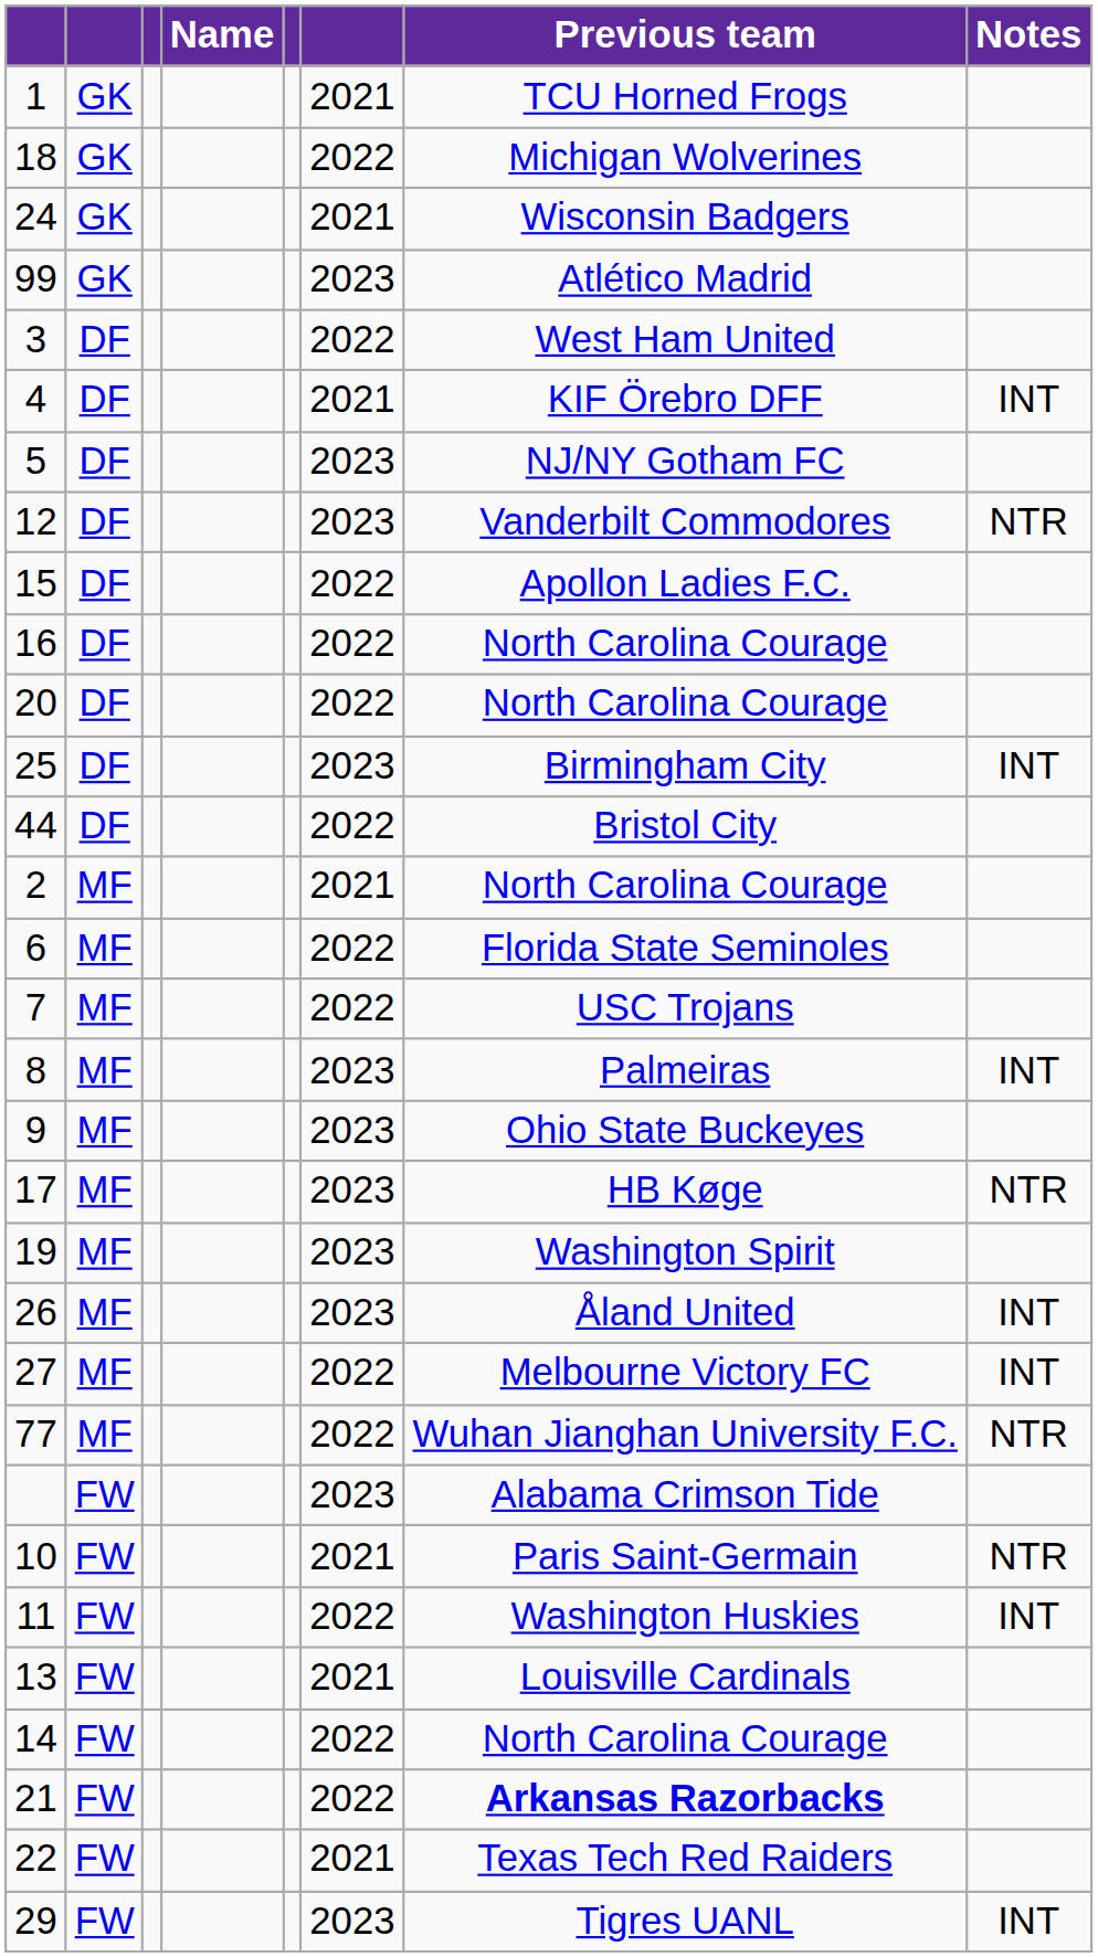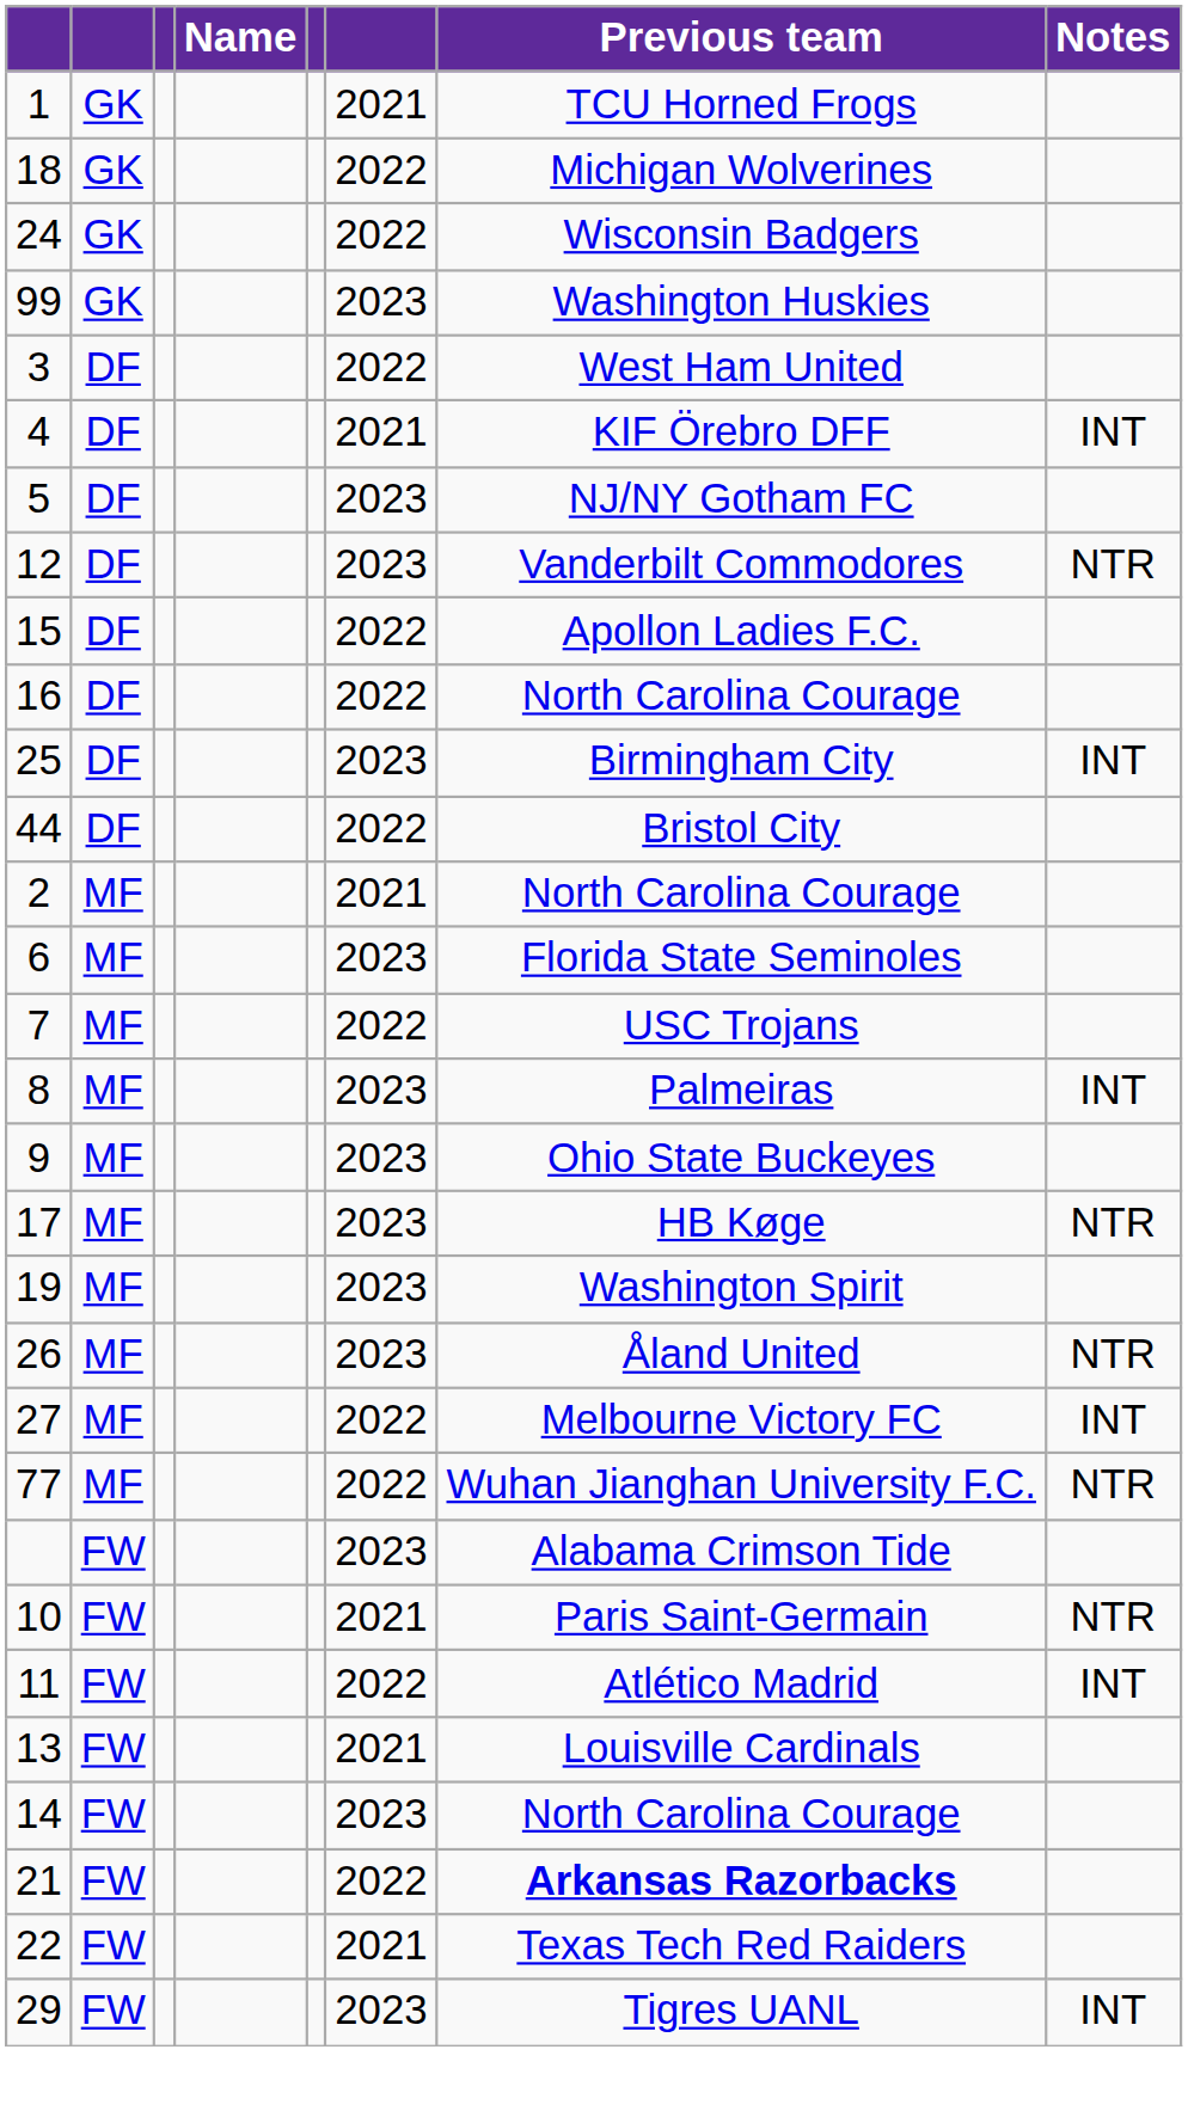24 | column 6: 2021 -> 2022
99 | Previous team: Atlético Madrid -> Washington Huskies
- row: 20 | DF | 2022 | North Carolina Courage
6 | column 6: 2022 -> 2023
26 | Notes: INT -> NTR
11 | Previous team: Washington Huskies -> Atlético Madrid
14 | column 6: 2022 -> 2023
